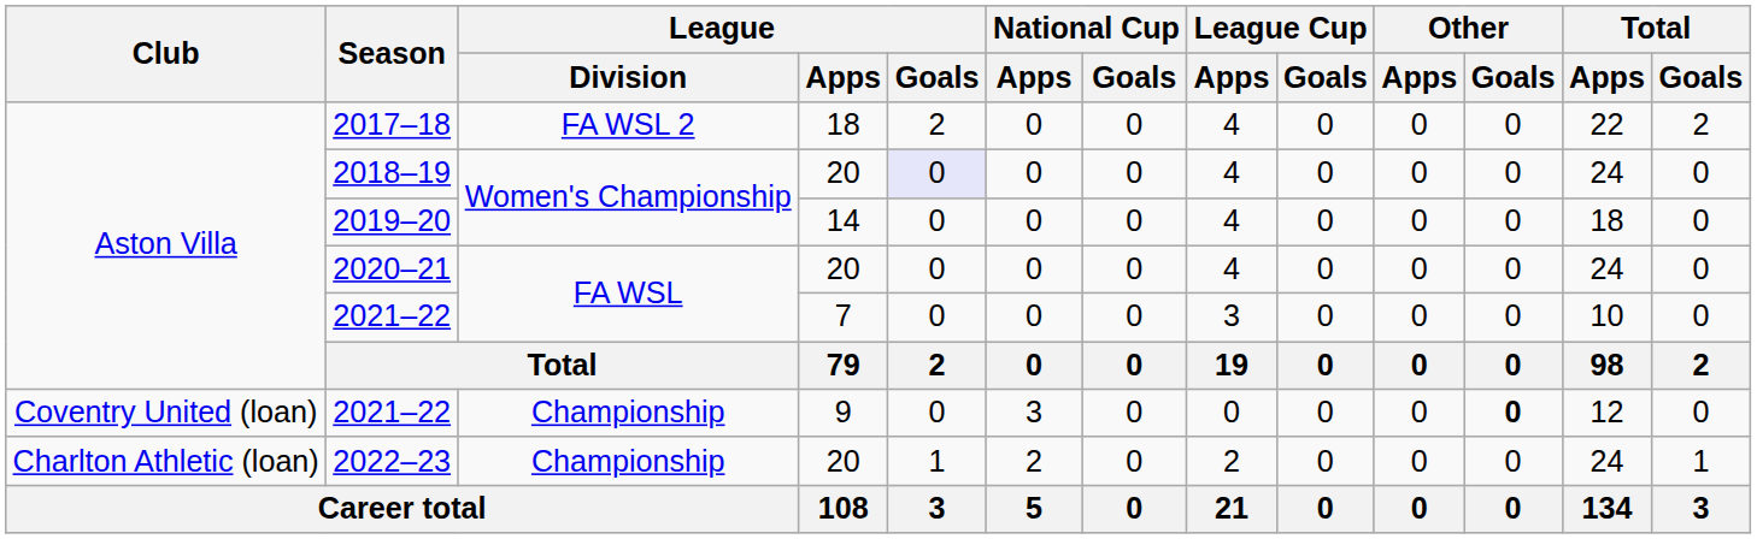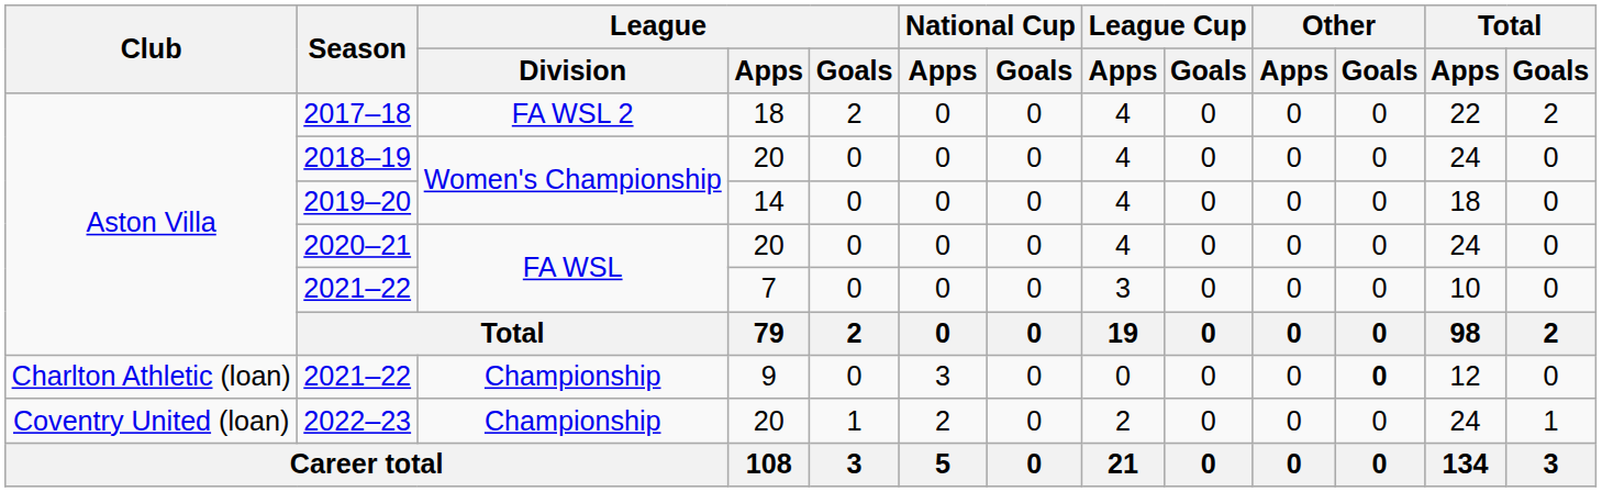2018–19 | League / Goals: lavender background -> no background
2021–22 / 9 | Club: Coventry United (loan) -> Charlton Athletic (loan)
2022–23 | Club: Charlton Athletic (loan) -> Coventry United (loan)
